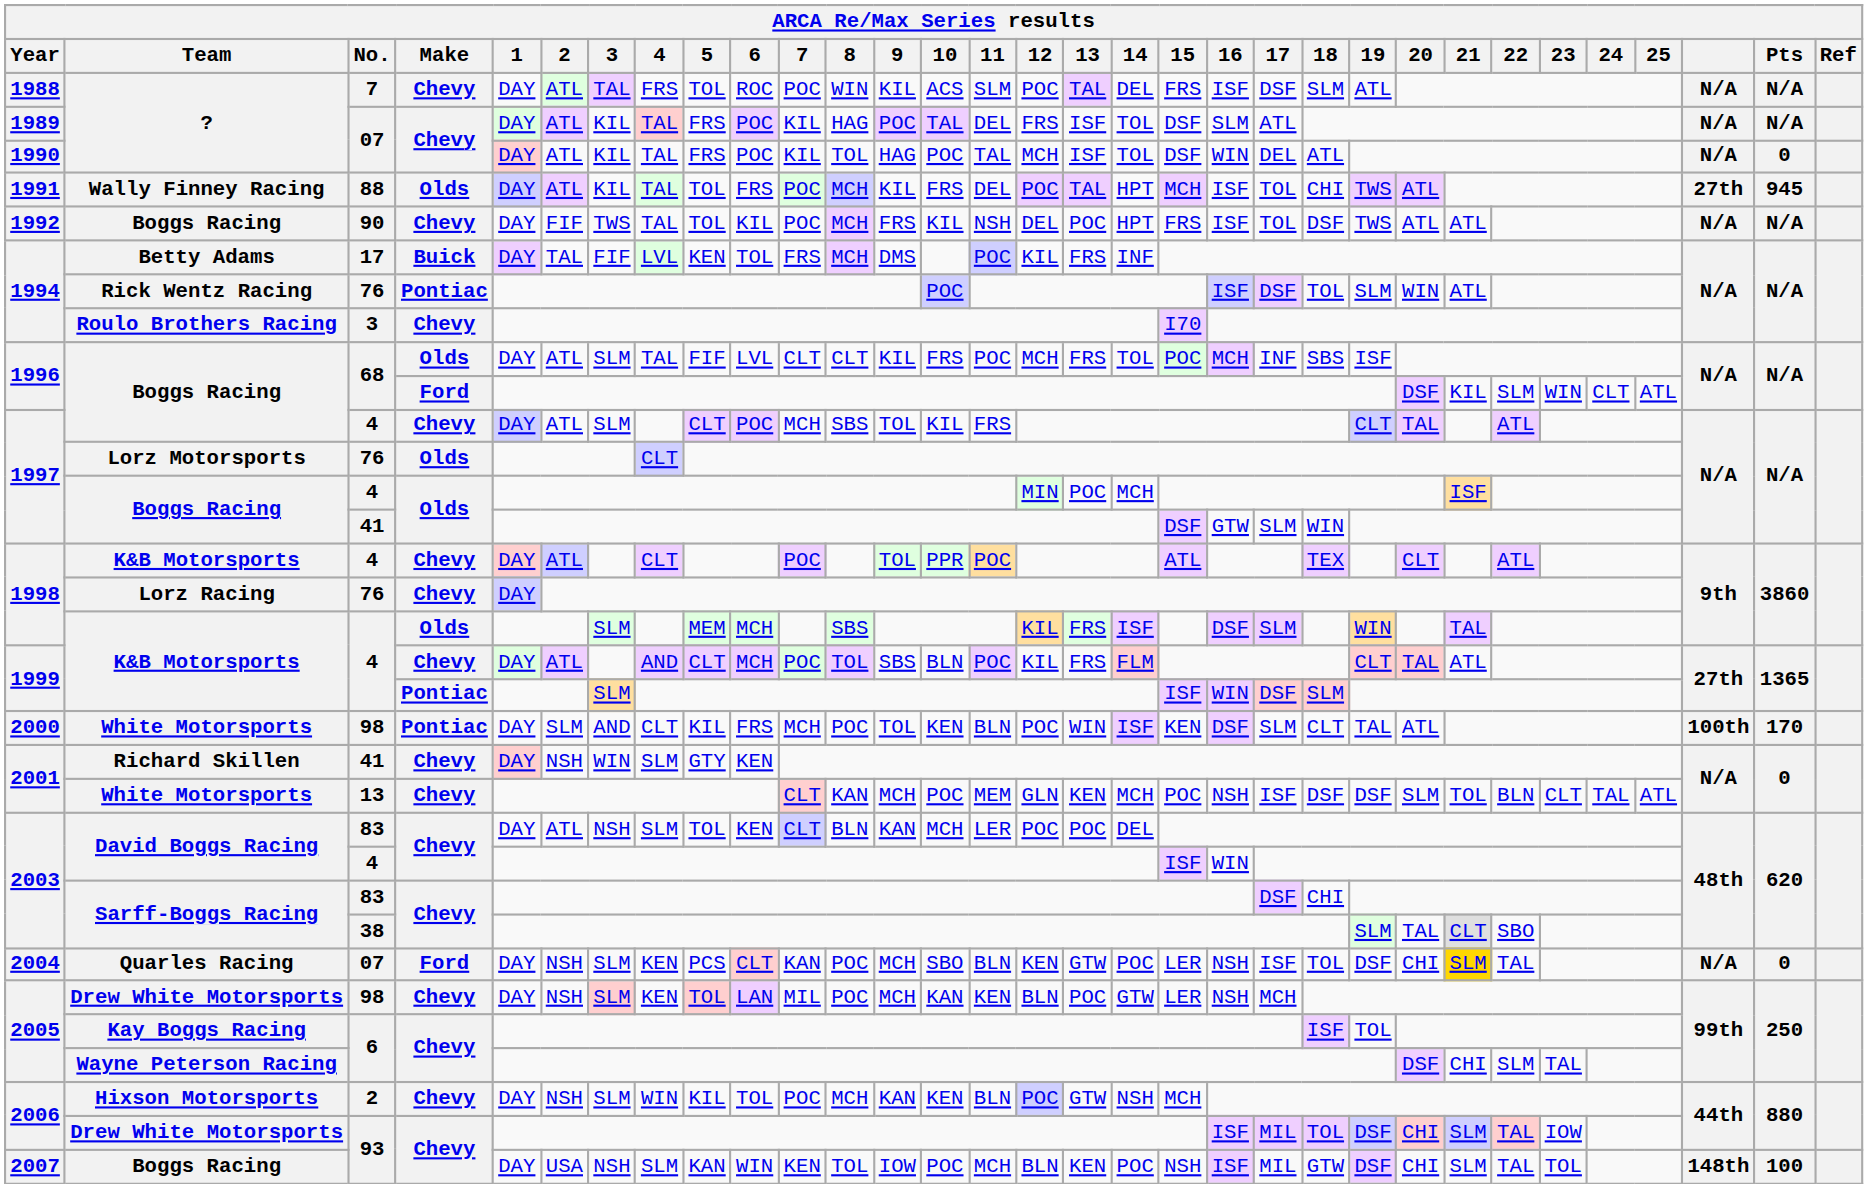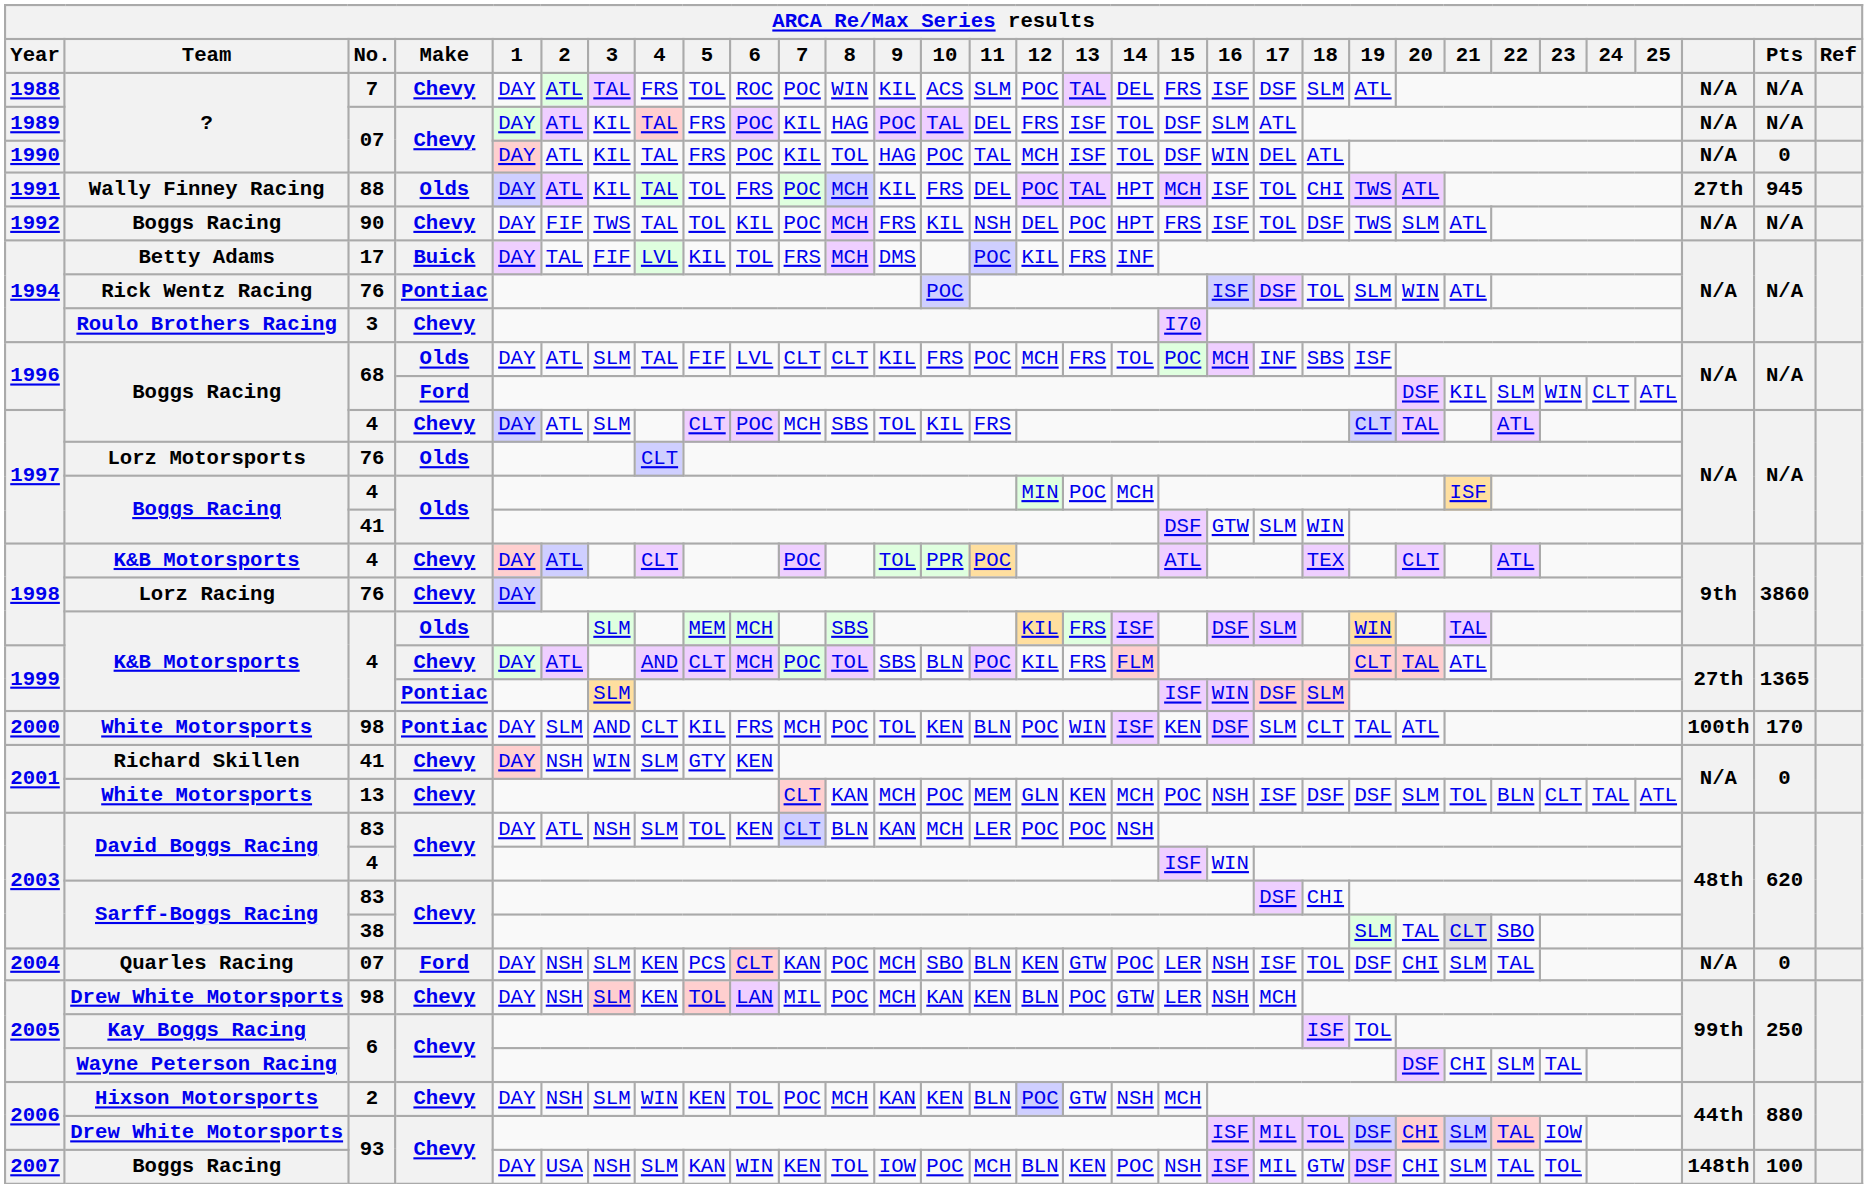Boggs Racing / 90 | 20: ATL -> SLM
Betty Adams | 5: KEN -> KIL
David Boggs Racing / 83 | 14: DEL -> NSH
Quarles Racing | 21: gold background -> no background
Hixson Motorsports | 5: KIL -> KEN
